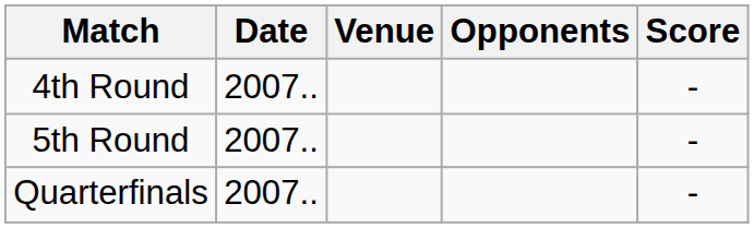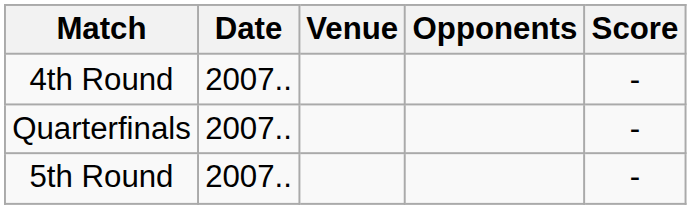rows swapped: 5th Round <-> Quarterfinals
